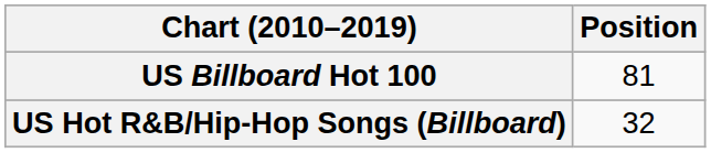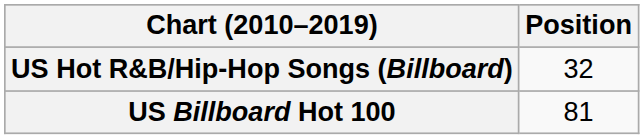rows swapped: US Billboard Hot 100 <-> US Hot R&B/Hip-Hop Songs (Billboard)
